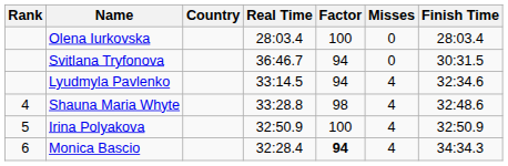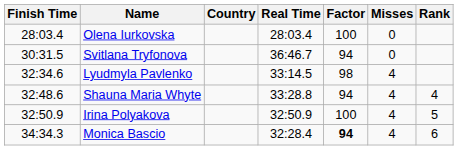columns swapped: Rank <-> Finish Time
Lyudmyla Pavlenko | Factor: 94 -> 98
Shauna Maria Whyte | Factor: 98 -> 94
